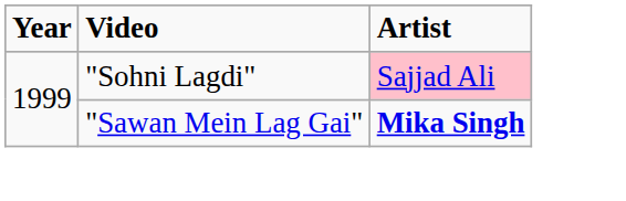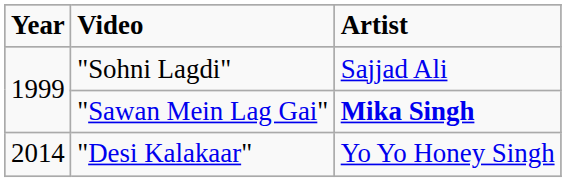"Sohni Lagdi" | Artist: pink background -> no background
+ row: 2014 | "Desi Kalakaar" | Yo Yo Honey Singh
